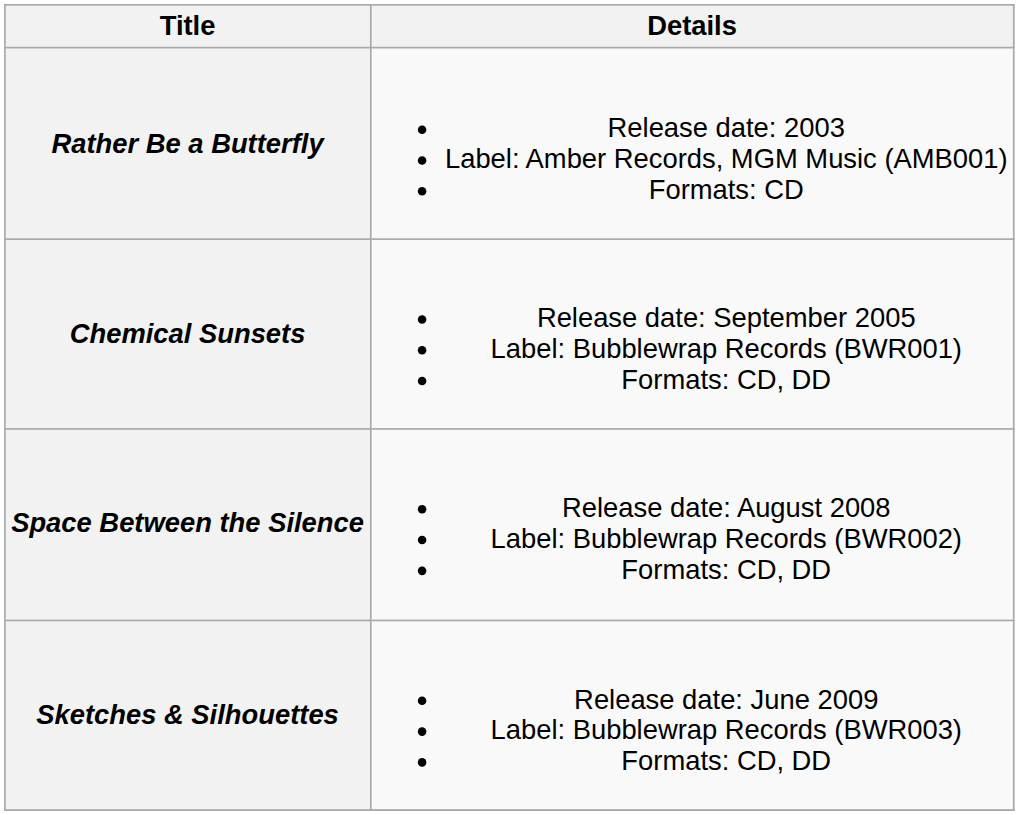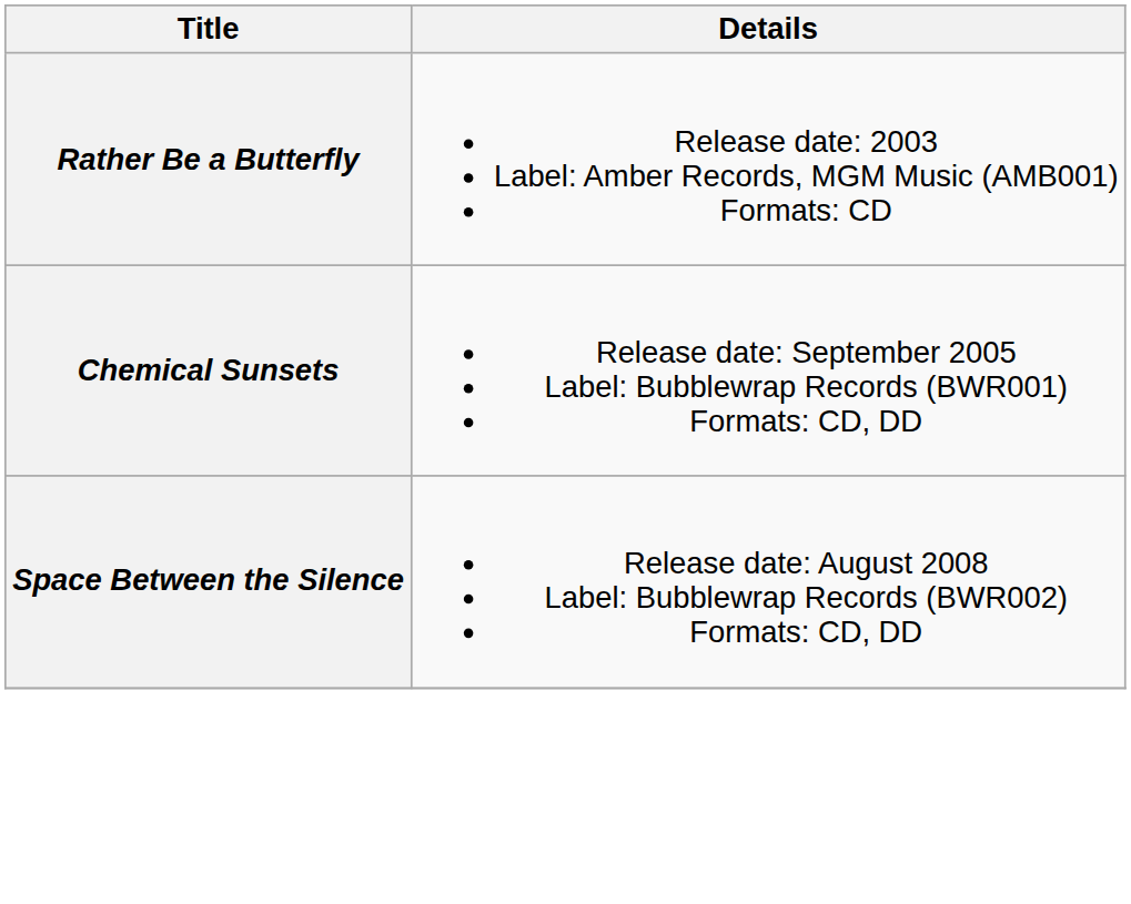- row: Sketches & Silhouettes | Release date: June 2009 Label: Bubblewrap Records (BWR003) Formats: CD, DD
